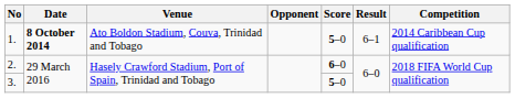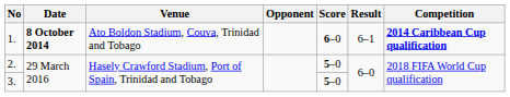1. | Score: 5–0 -> 6–0
1. | Competition: normal -> bold
2. | Score: 6–0 -> 5–0
